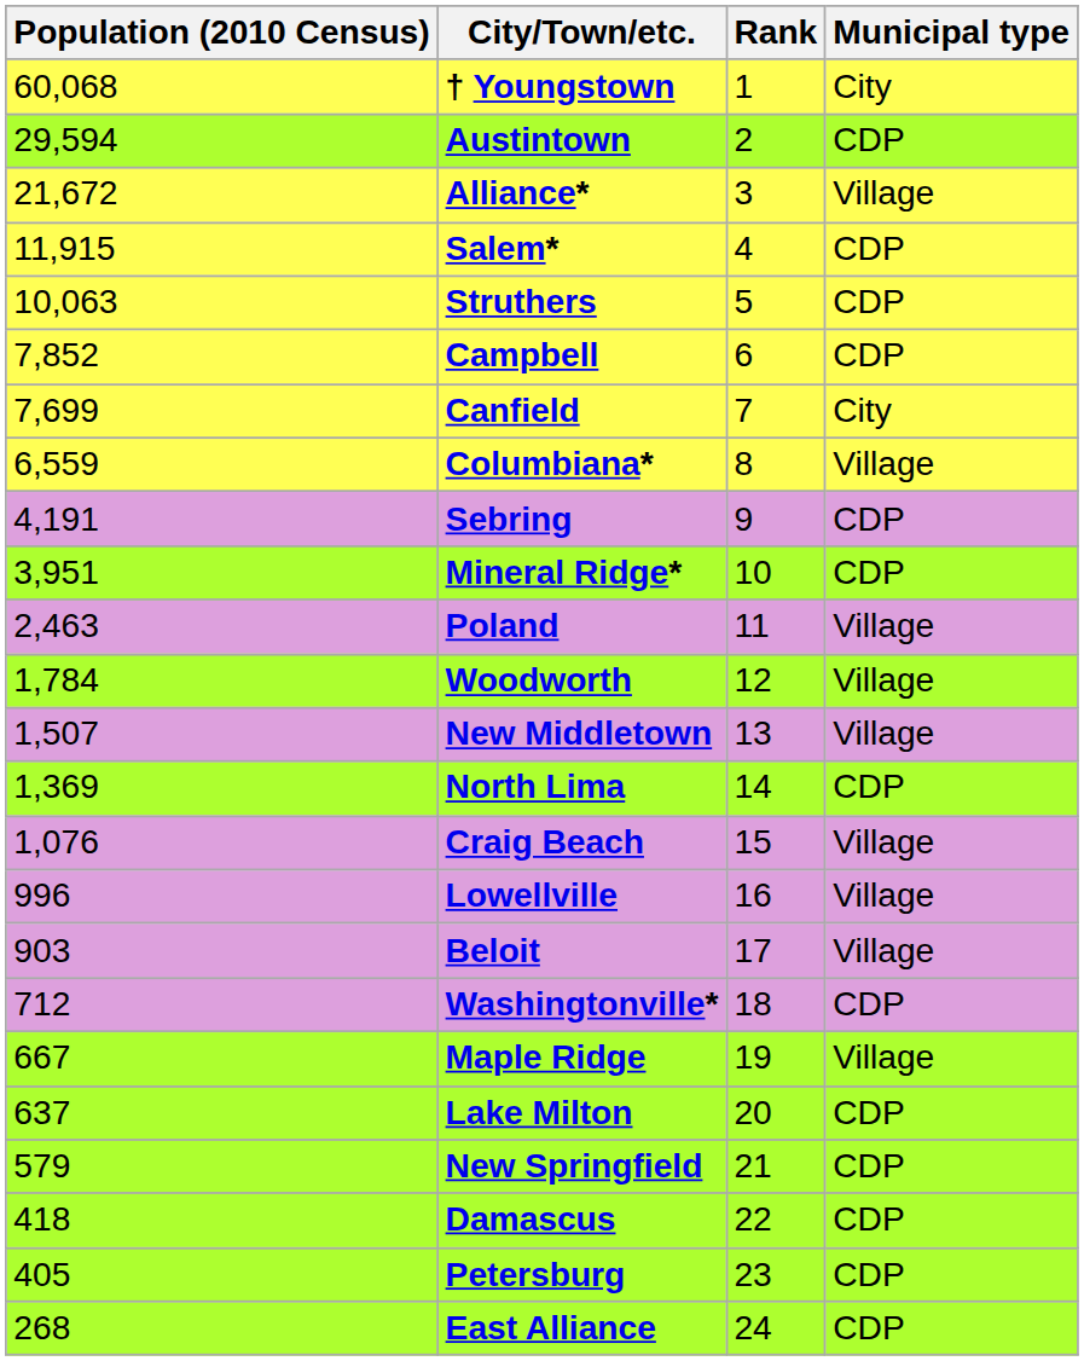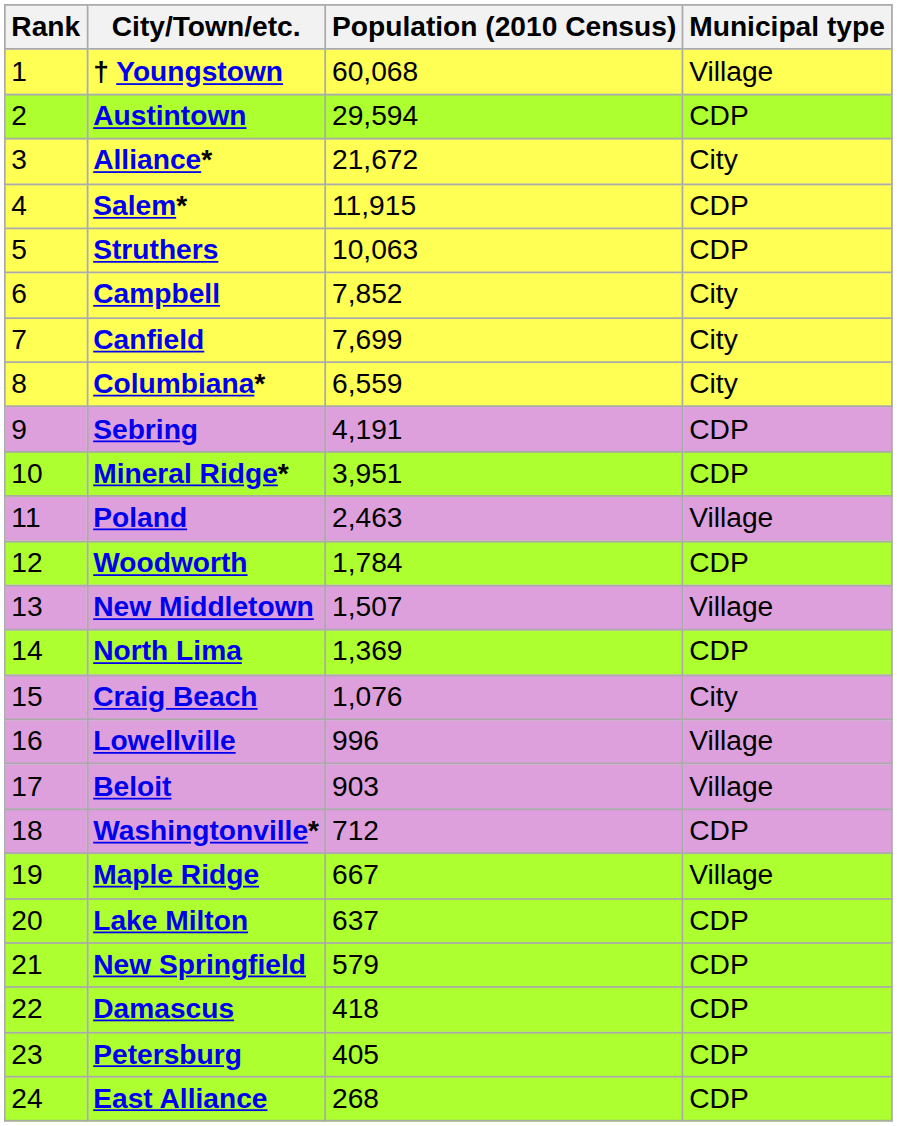columns swapped: Rank <-> Population (2010 Census)
† Youngstown | Municipal type: City -> Village
Alliance* | Municipal type: Village -> City
Campbell | Municipal type: CDP -> City
Columbiana* | Municipal type: Village -> City
Woodworth | Municipal type: Village -> CDP
Craig Beach | Municipal type: Village -> City
